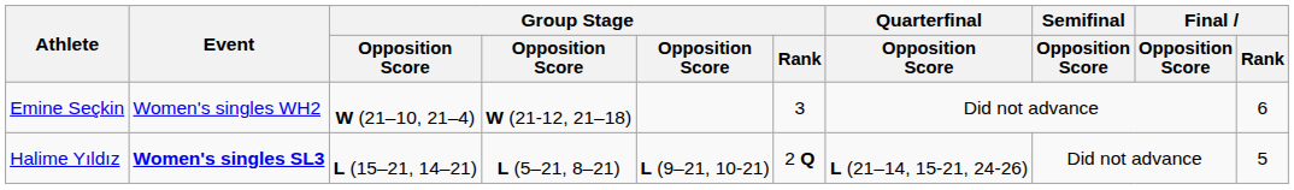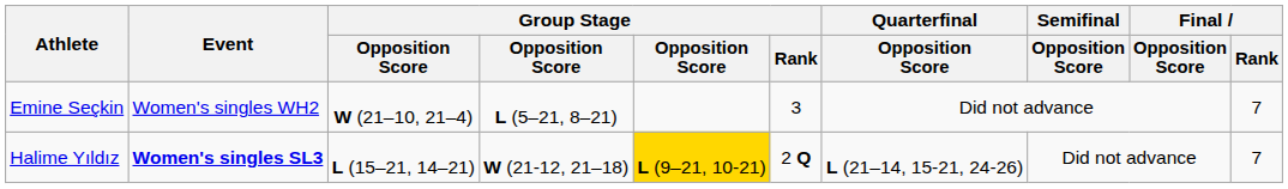Emine Seçkin | column 4: W (21-12, 21–18) -> L (5–21, 8–21)
Emine Seçkin | Final / Rank: 6 -> 7
Halime Yıldız | column 4: L (5–21, 8–21) -> W (21-12, 21–18)
Halime Yıldız | column 5: no background -> gold background
Halime Yıldız | Final / Rank: 5 -> 7
